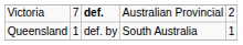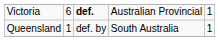Victoria | column 2: 7 -> 6
Victoria | column 5: 2 -> 1
